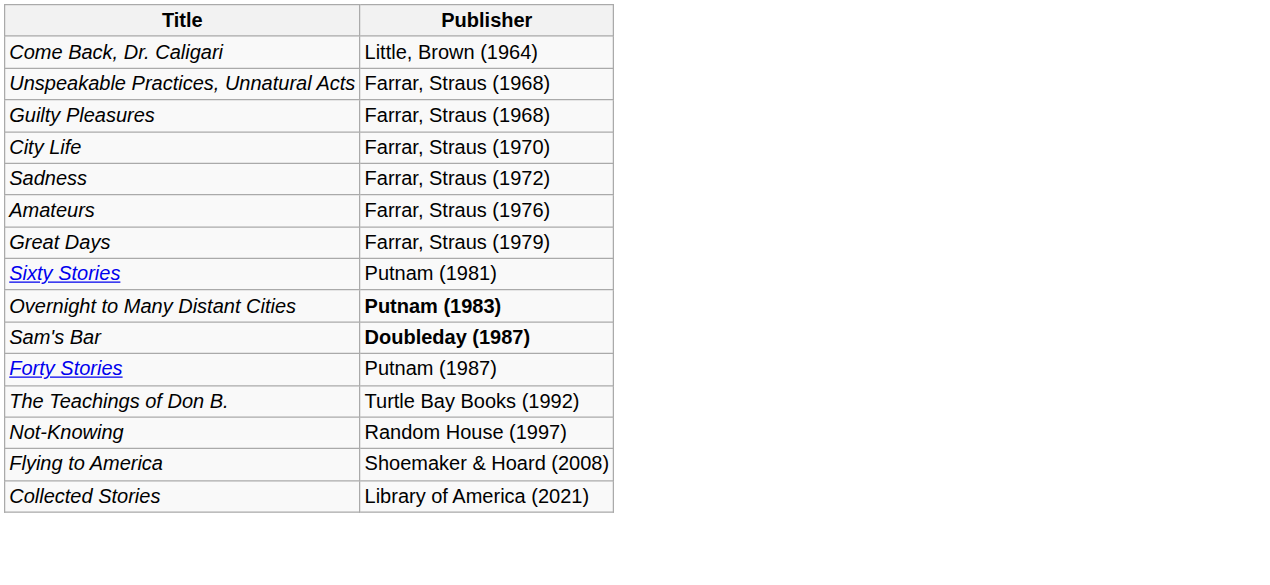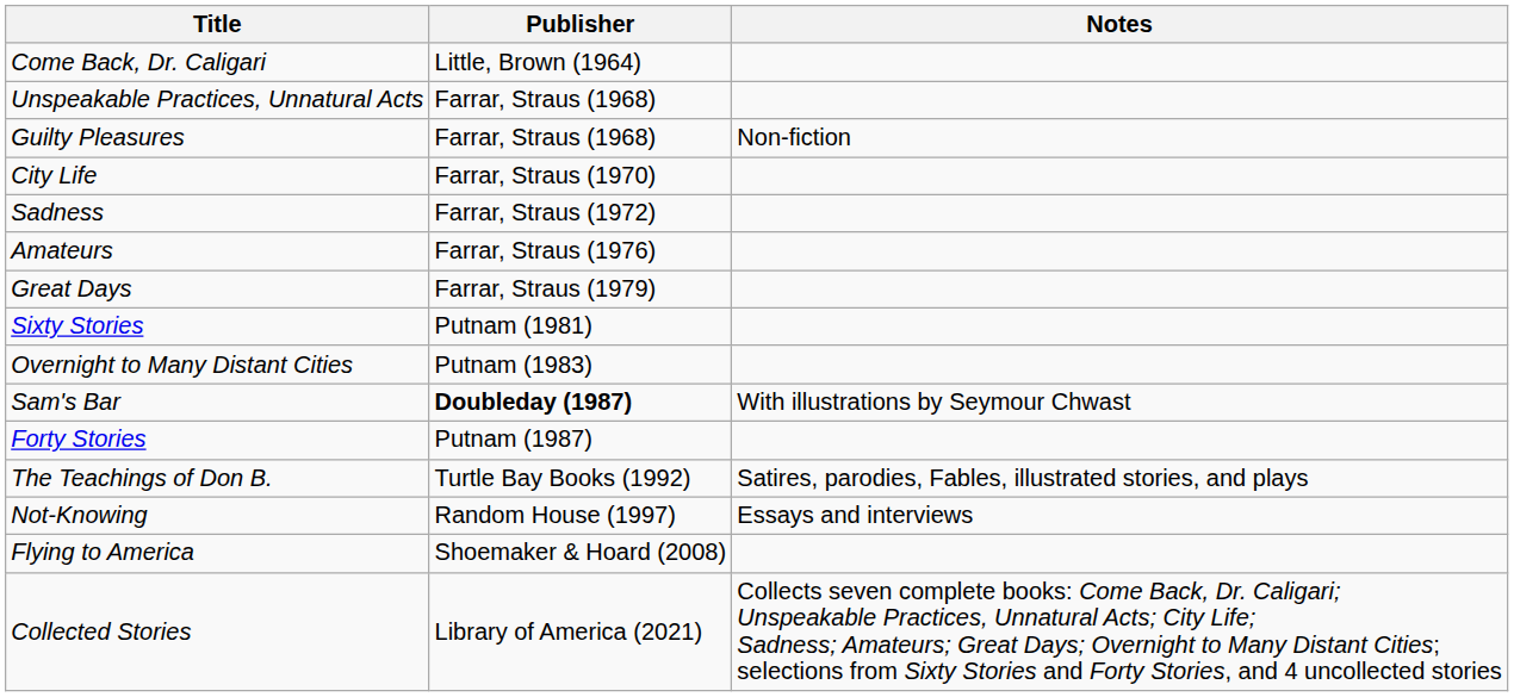+ column: Notes | Non-fiction | With illustrations by Seymour Chwast | Satires, parodies, Fables, illustrated stories, and plays | Essays and interviews | Collects seven complete books: Come Back, Dr. Caligari; Unspeakable Practices, Unnatural Acts; City Life; Sadness; Amateurs; Great Days; Overnight to Many Distant Cities; selections from Sixty Stories and Forty Stories, and 4 uncollected stories
Overnight to Many Distant Cities | Publisher: bold -> normal
